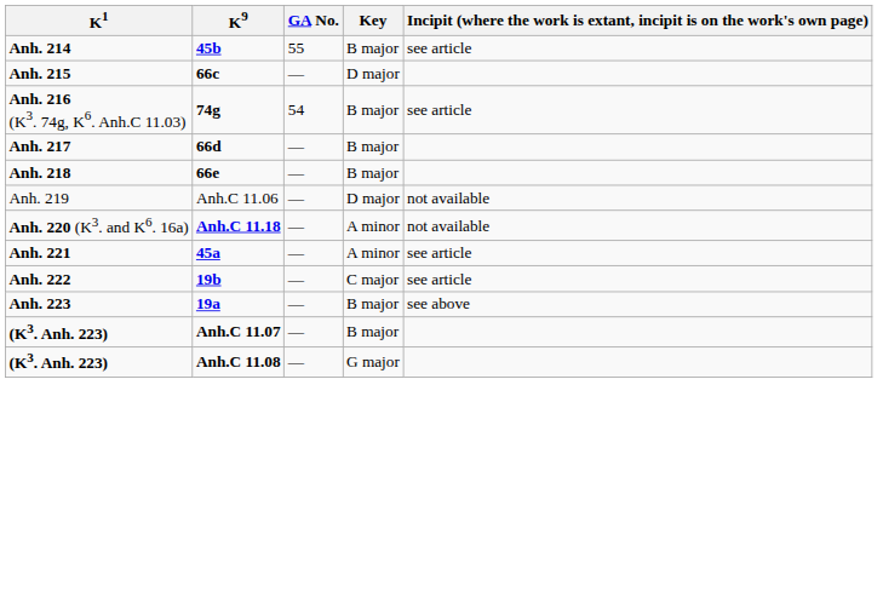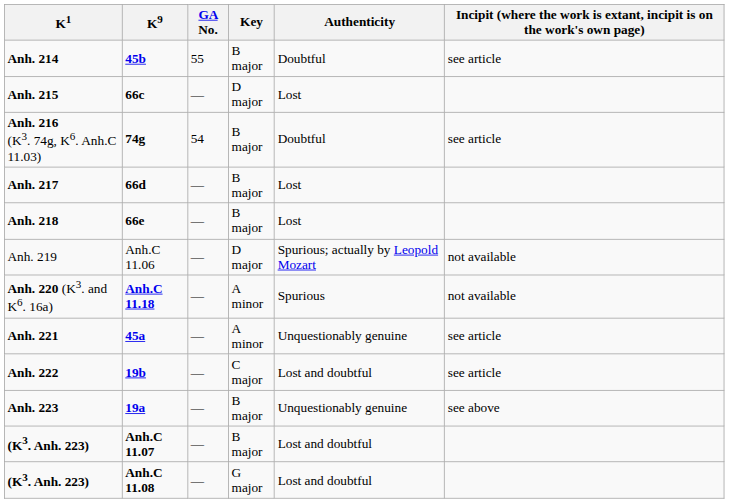+ column: Authenticity | Doubtful | Lost | Doubtful | Lost | Lost | Spurious; actually by Leopold Mozart | Spurious | Unquestionably genuine | Lost and doubtful | Unquestionably genuine | Lost and doubtful | Lost and doubtful
